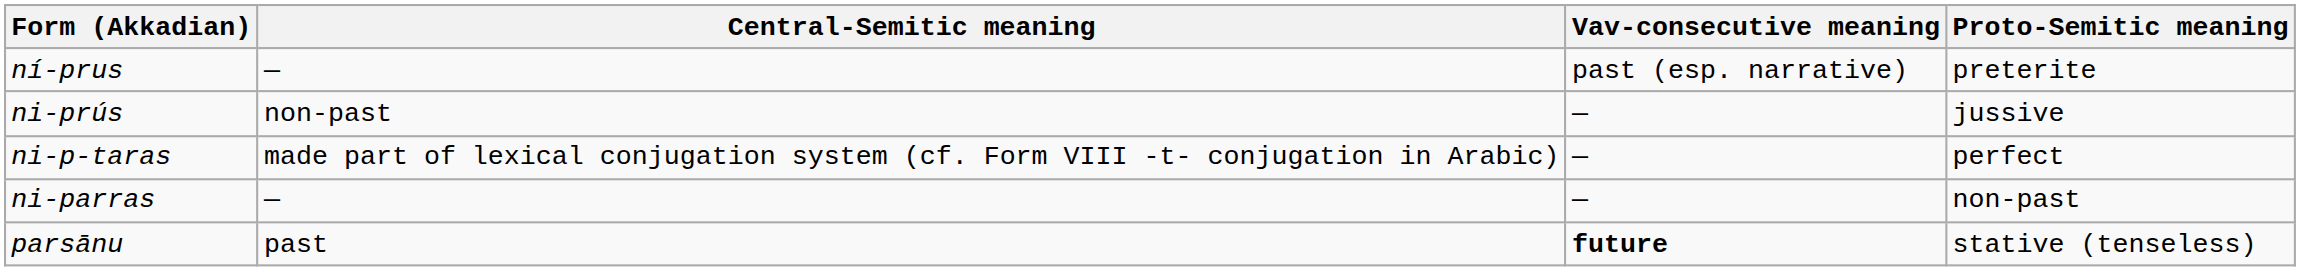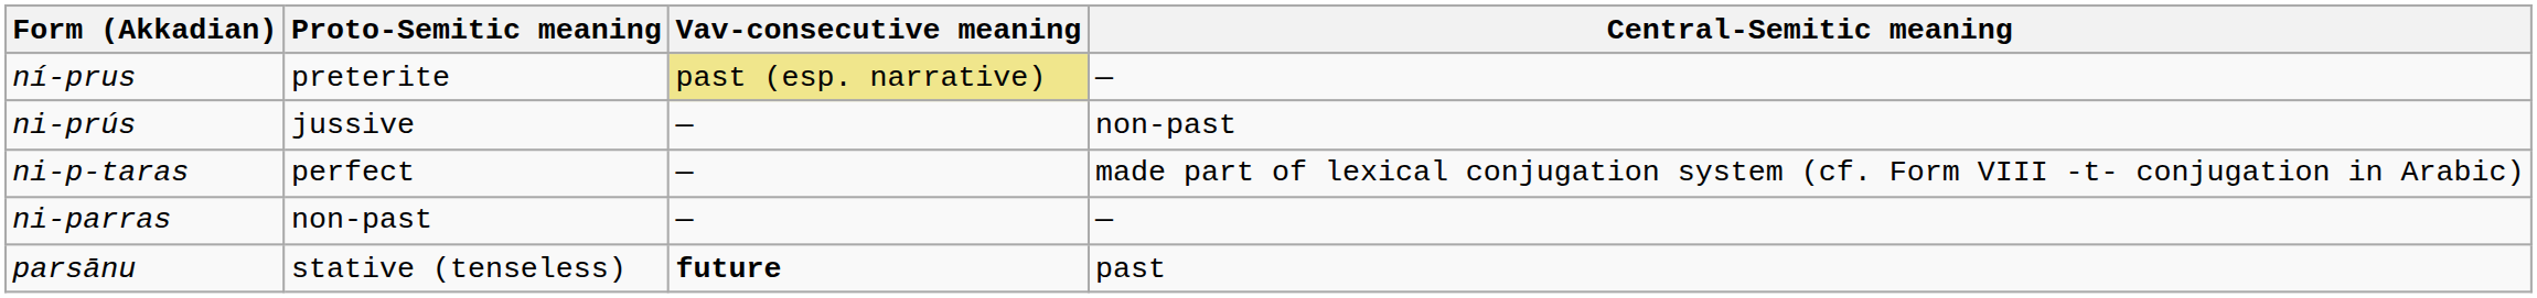columns swapped: Proto-Semitic meaning <-> Central-Semitic meaning
ní-prus | Vav-consecutive meaning: no background -> khaki background
